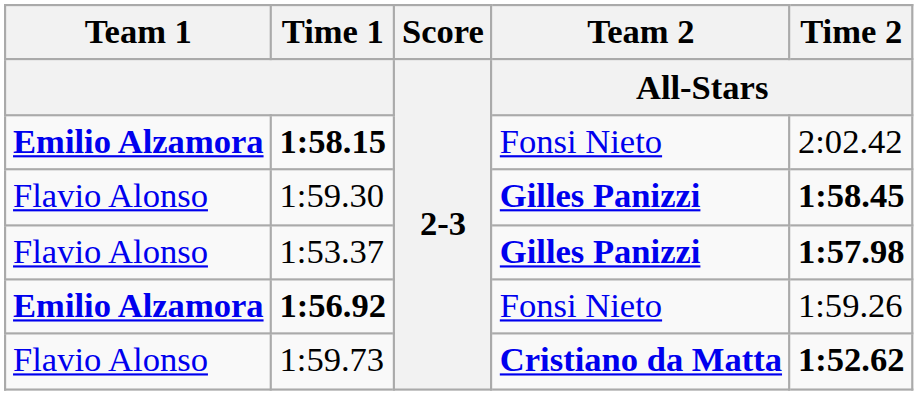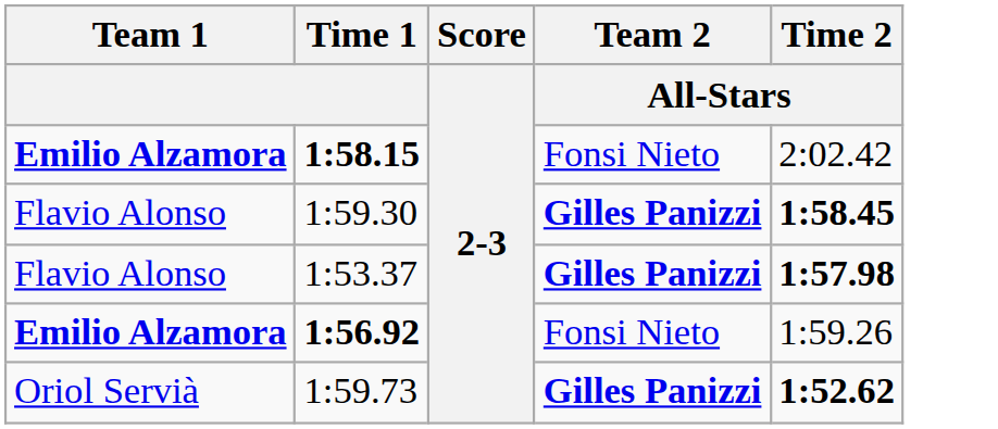1:59.73 | Team 1: Flavio Alonso -> Oriol Servià
1:59.73 | Team 2 / All-Stars: Cristiano da Matta -> Gilles Panizzi
